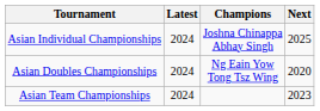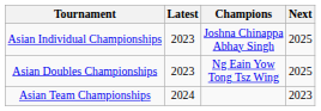Asian Individual Championships | Latest: 2024 -> 2023
Asian Doubles Championships | Latest: 2024 -> 2023
Asian Doubles Championships | Next: 2020 -> 2025
